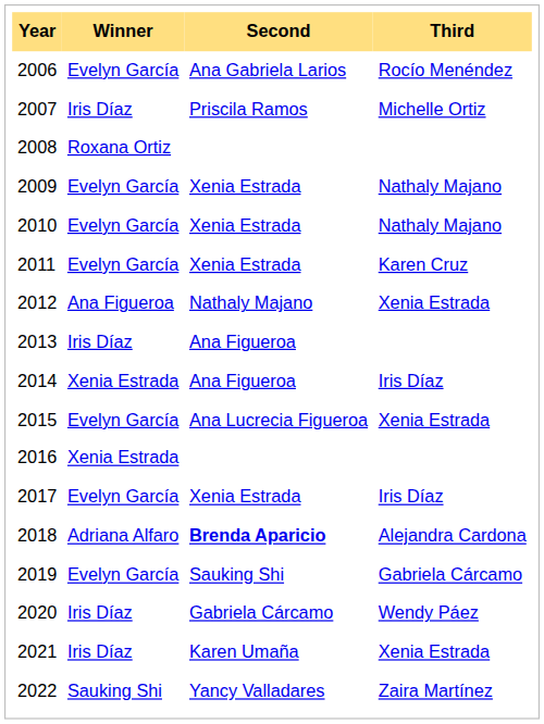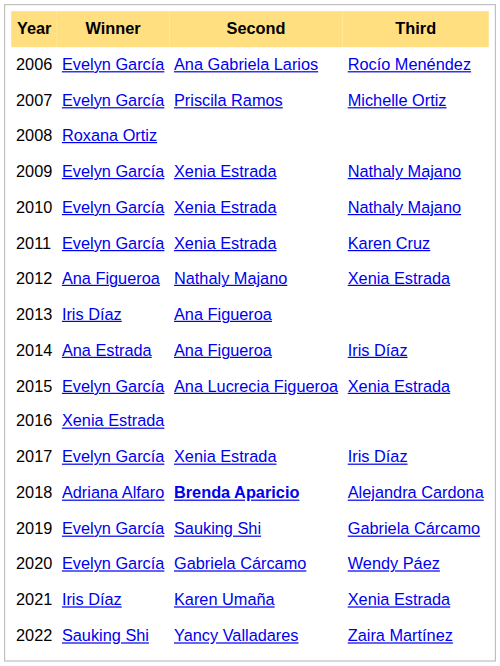2007 | Winner: Iris Díaz -> Evelyn García
2014 | Winner: Xenia Estrada -> Ana Estrada
2020 | Winner: Iris Díaz -> Evelyn García
